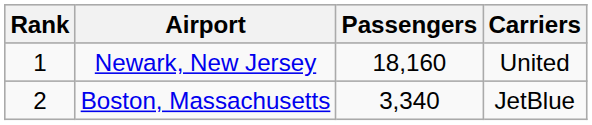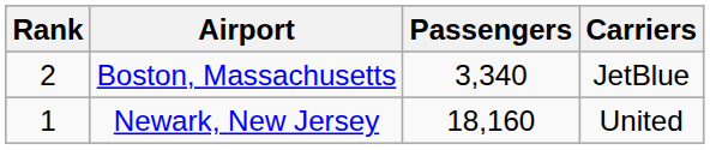rows swapped: Newark, New Jersey <-> Boston, Massachusetts
